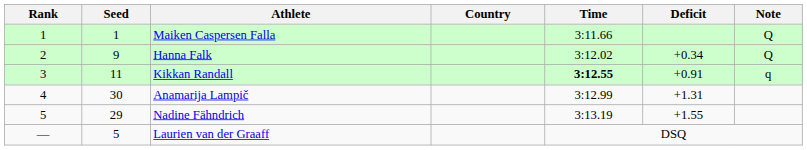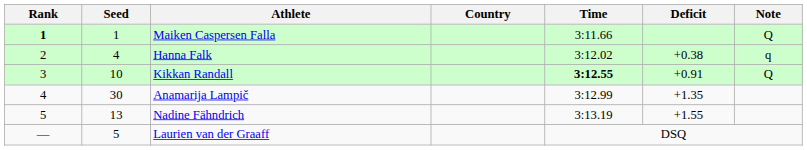Maiken Caspersen Falla | Rank: normal -> bold
Hanna Falk | Seed: 9 -> 4
Hanna Falk | Deficit: +0.34 -> +0.38
Hanna Falk | Note: Q -> q
Kikkan Randall | Seed: 11 -> 10
Kikkan Randall | Note: q -> Q
Anamarija Lampič | Deficit: +1.31 -> +1.35
Nadine Fähndrich | Seed: 29 -> 13
